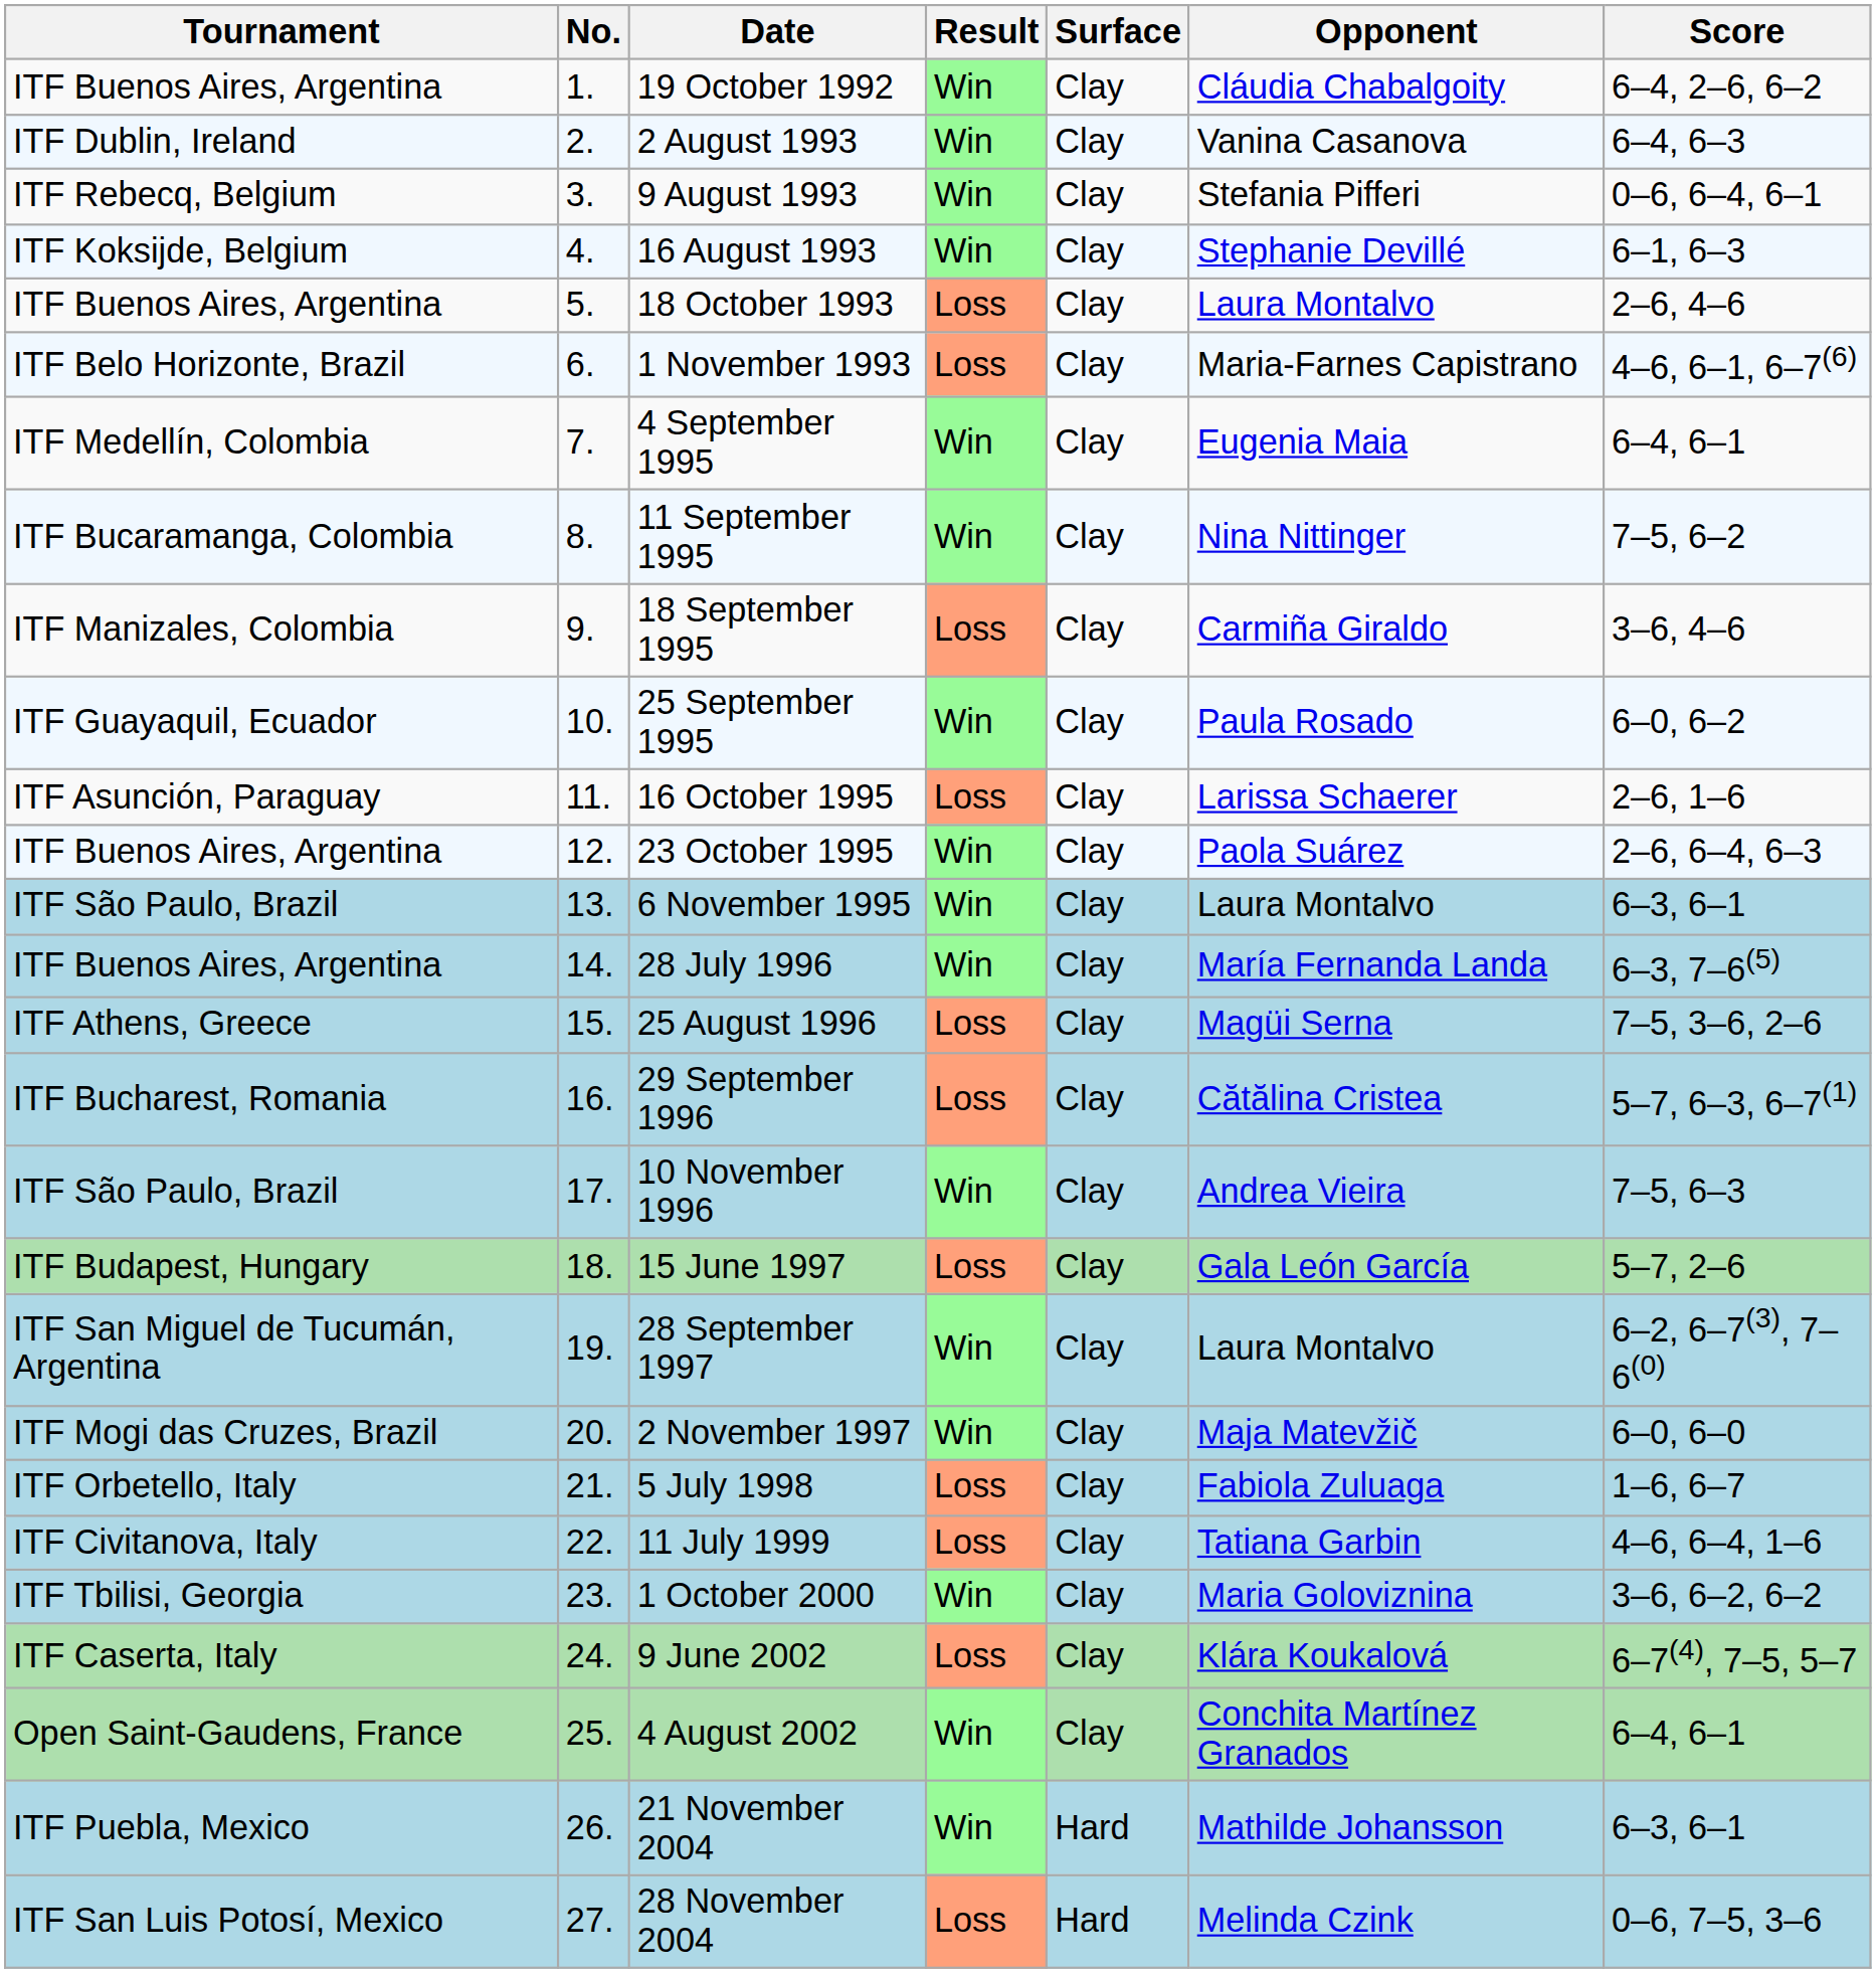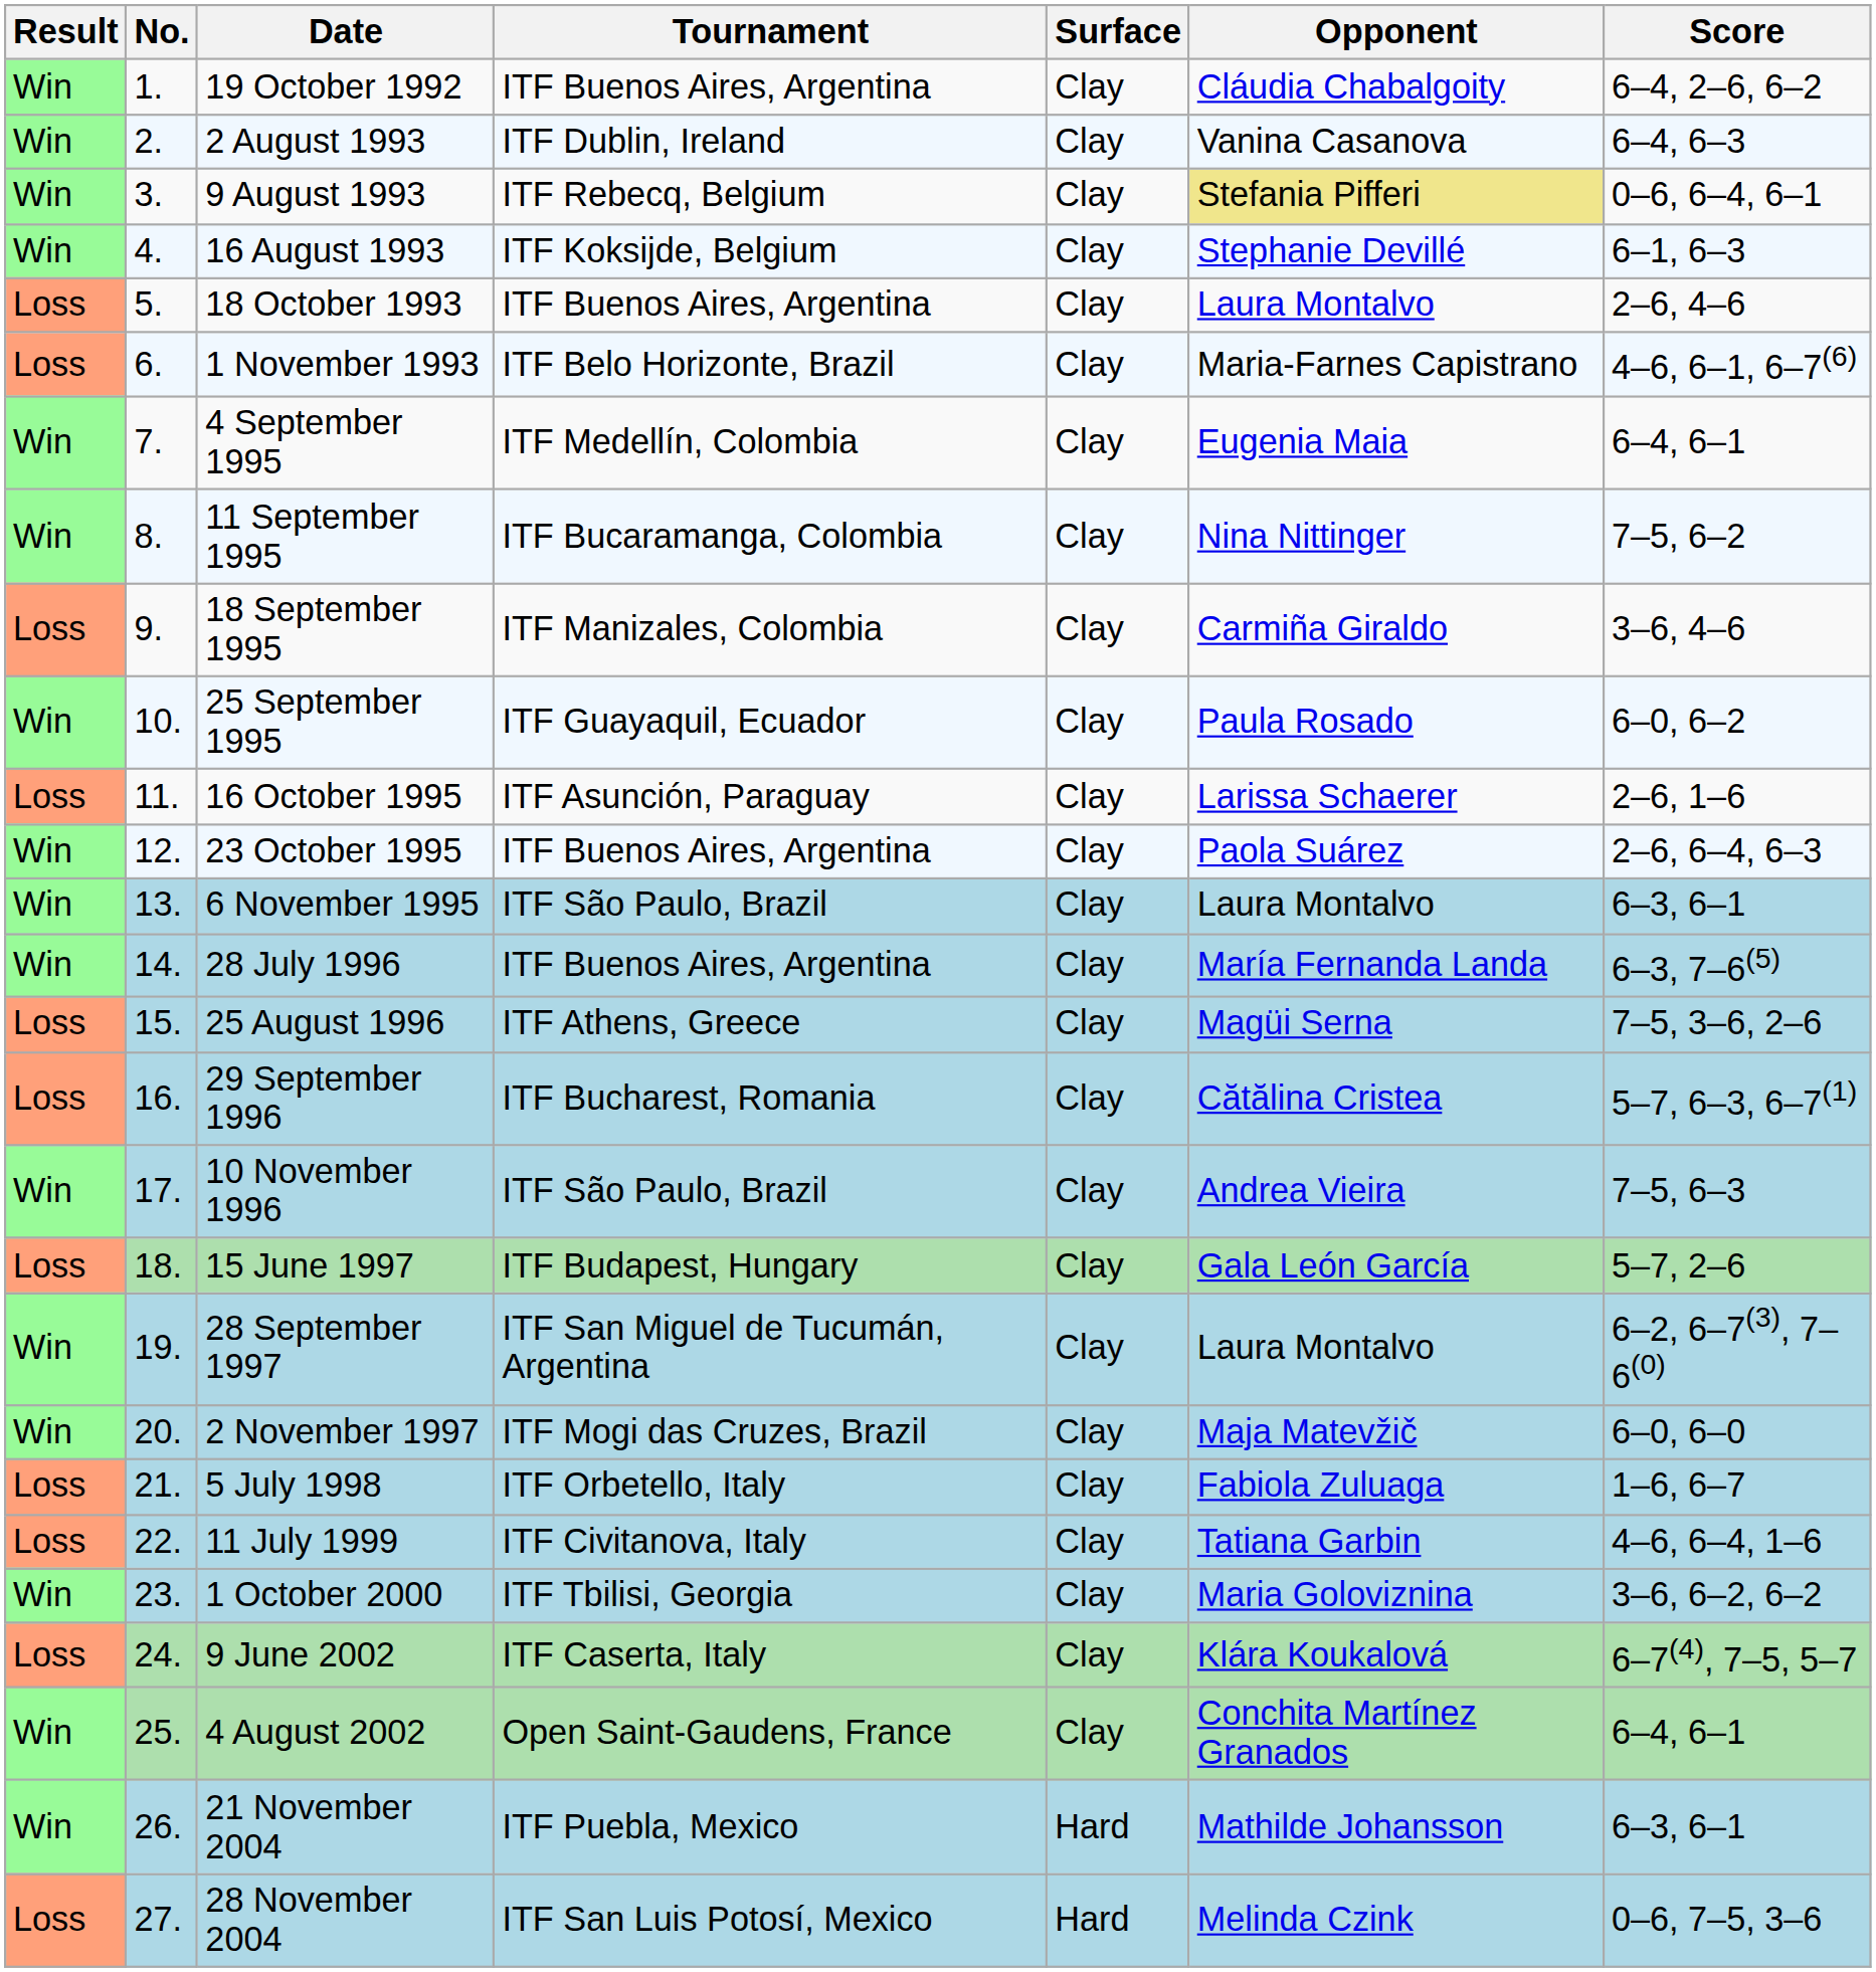columns swapped: Result <-> Tournament
9 August 1993 | Opponent: no background -> khaki background
